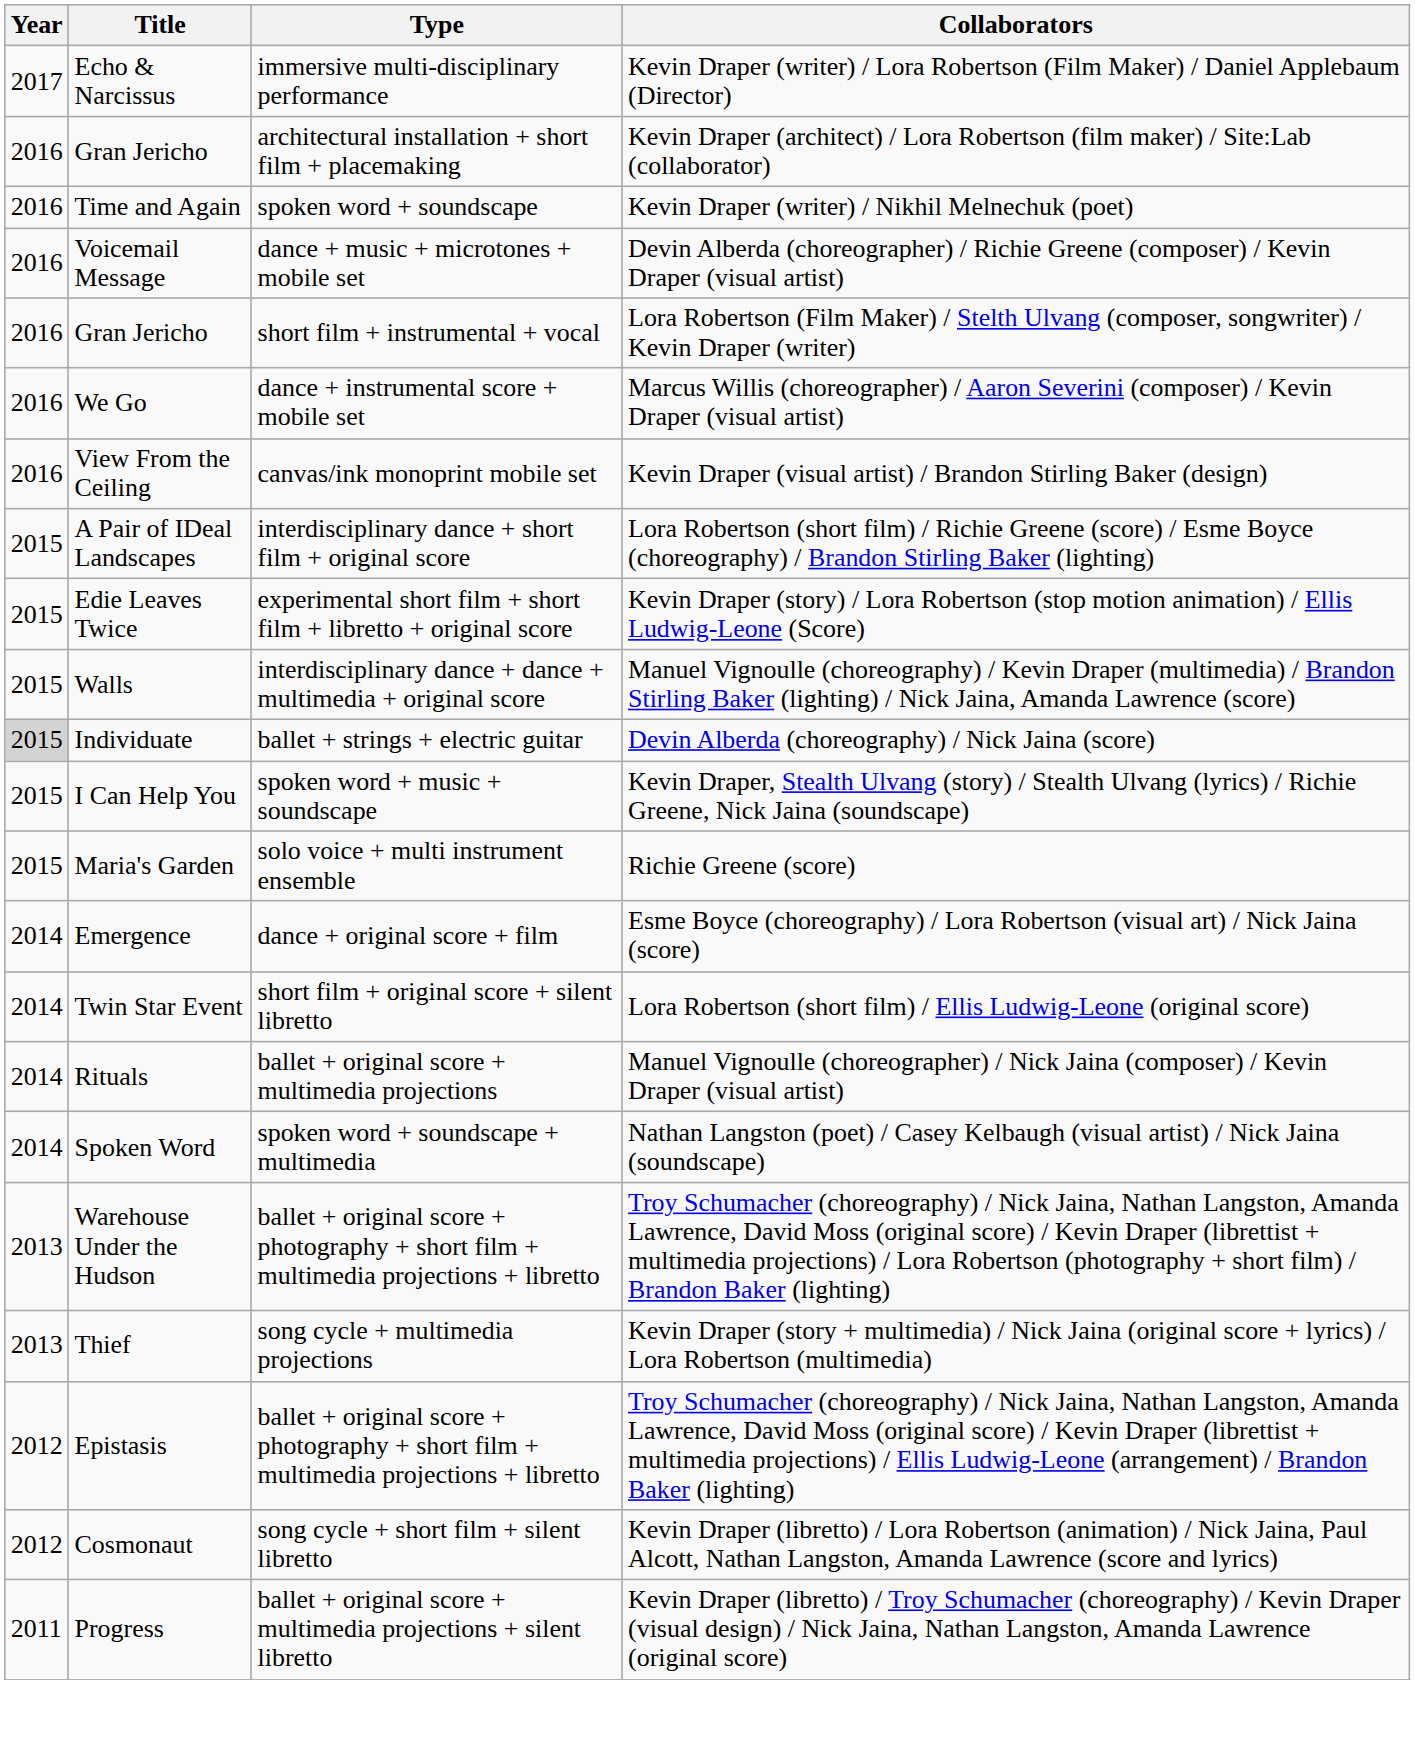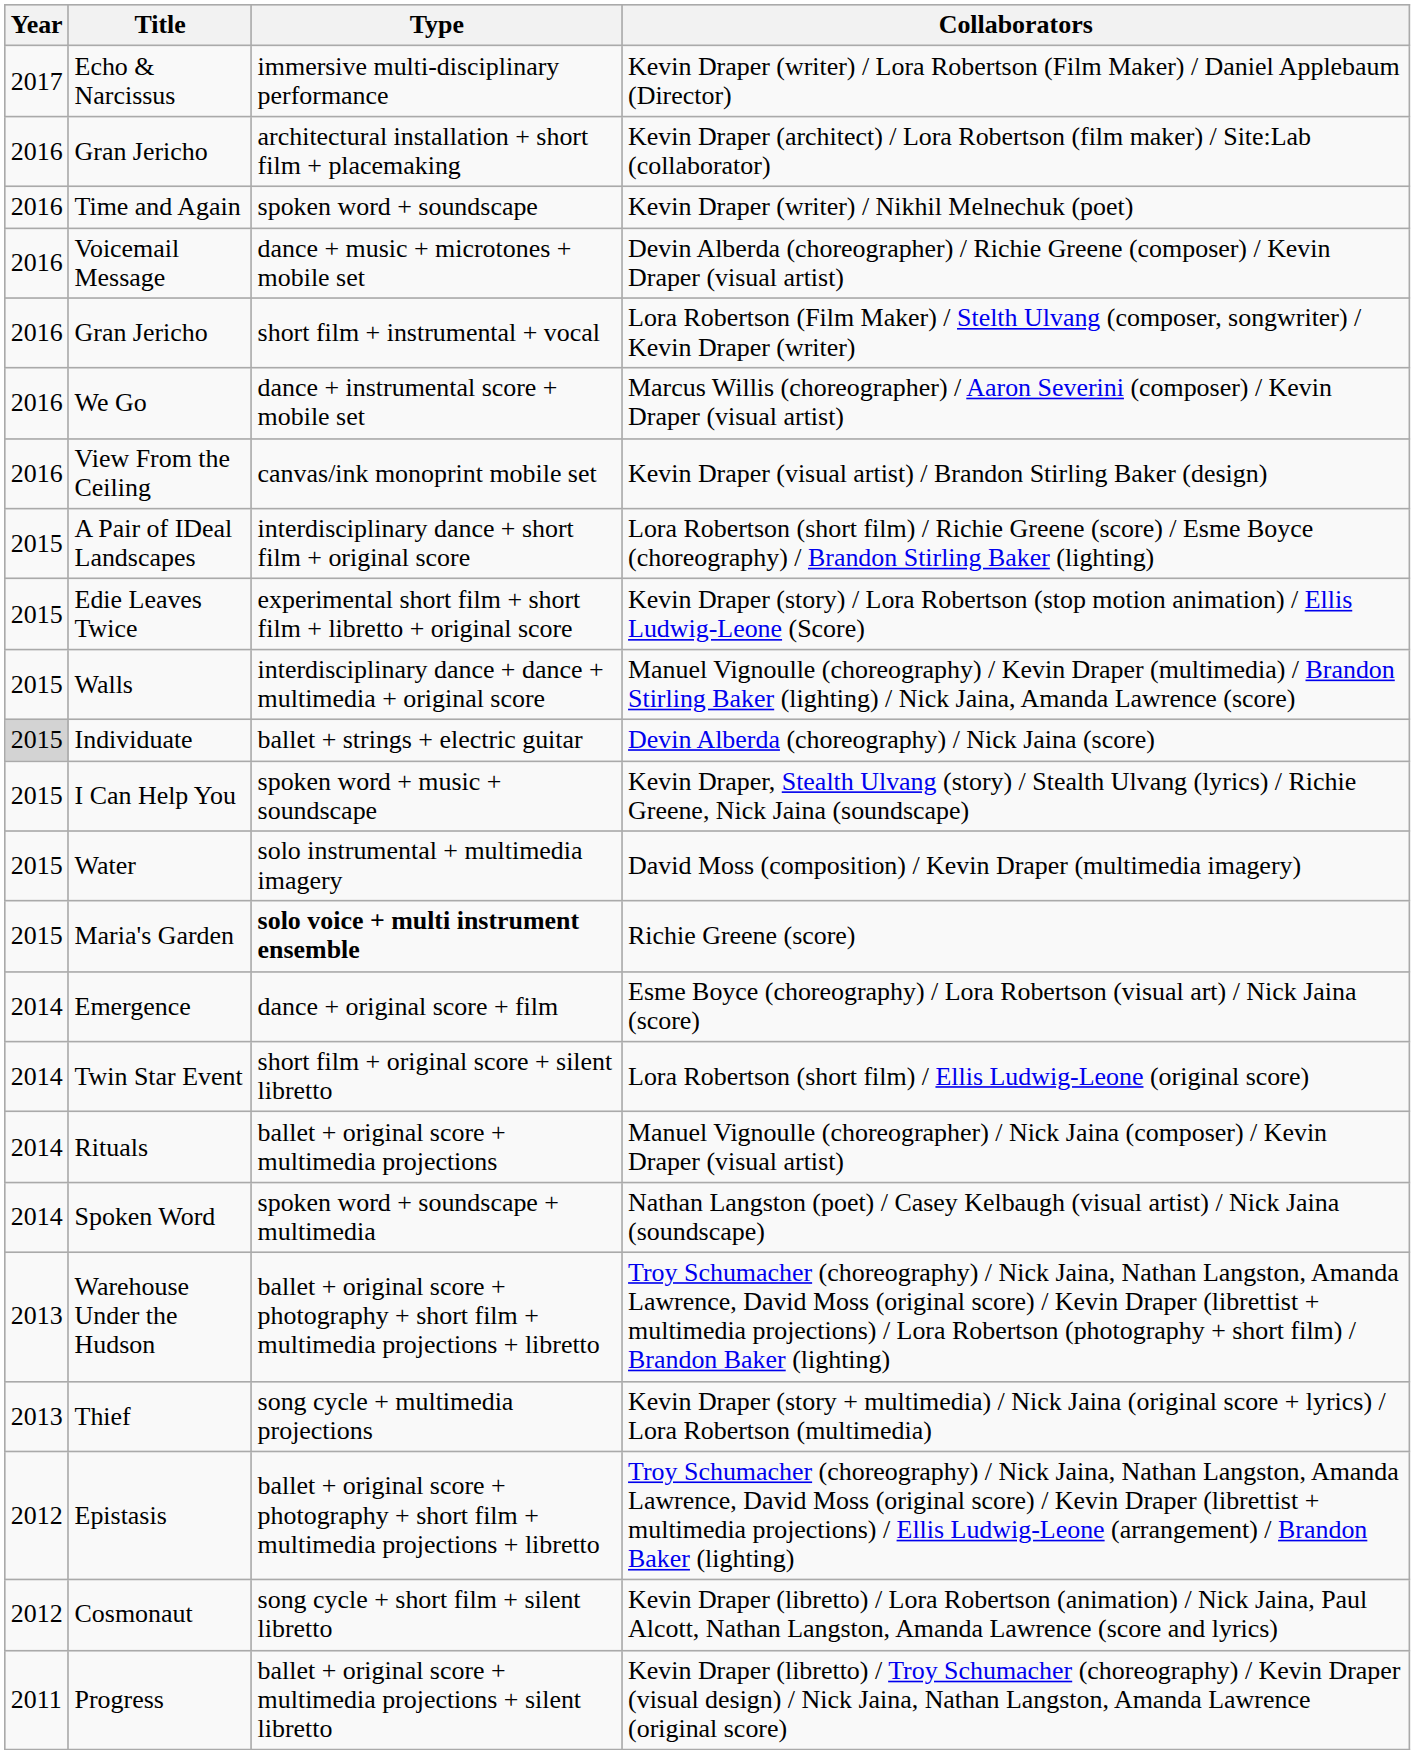+ row: 2015 | Water | solo instrumental + multimedia imagery | David Moss (composition) / Kevin Draper (multimedia imagery)
Richie Greene (score) | Type: normal -> bold
